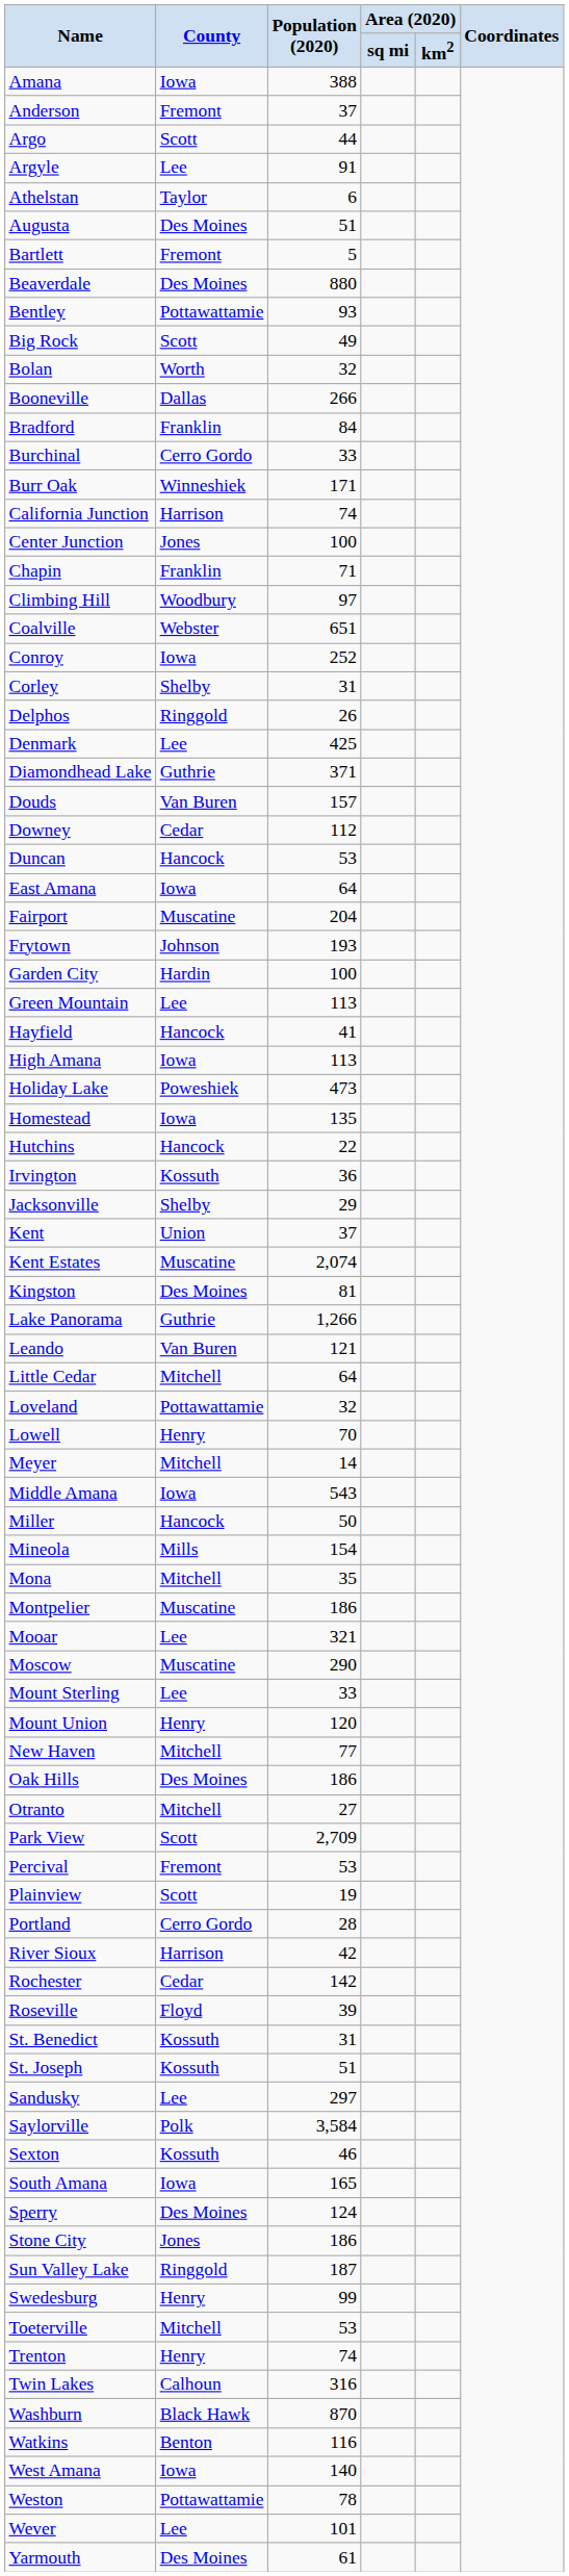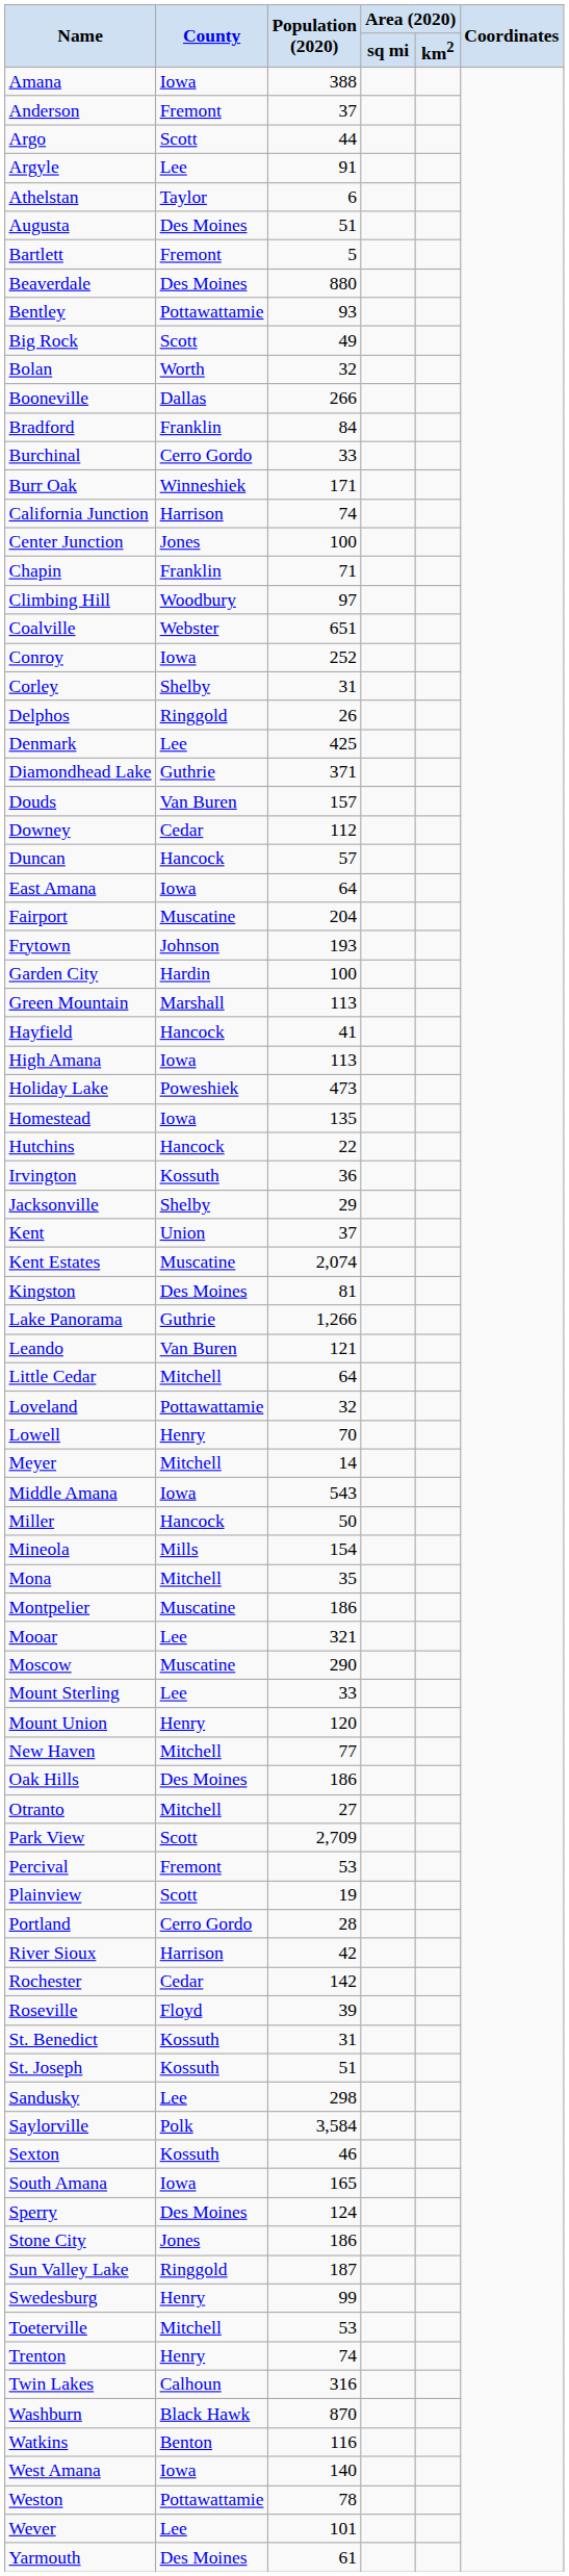Duncan | Population (2020): 53 -> 57
Green Mountain | County: Lee -> Marshall
Sandusky | Population (2020): 297 -> 298
